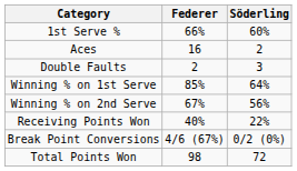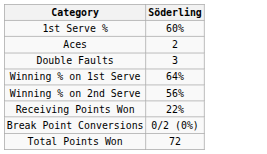- column: Federer | 66% | 16 | 2 | 85% | 67% | 40% | 4/6 (67%) | 98
